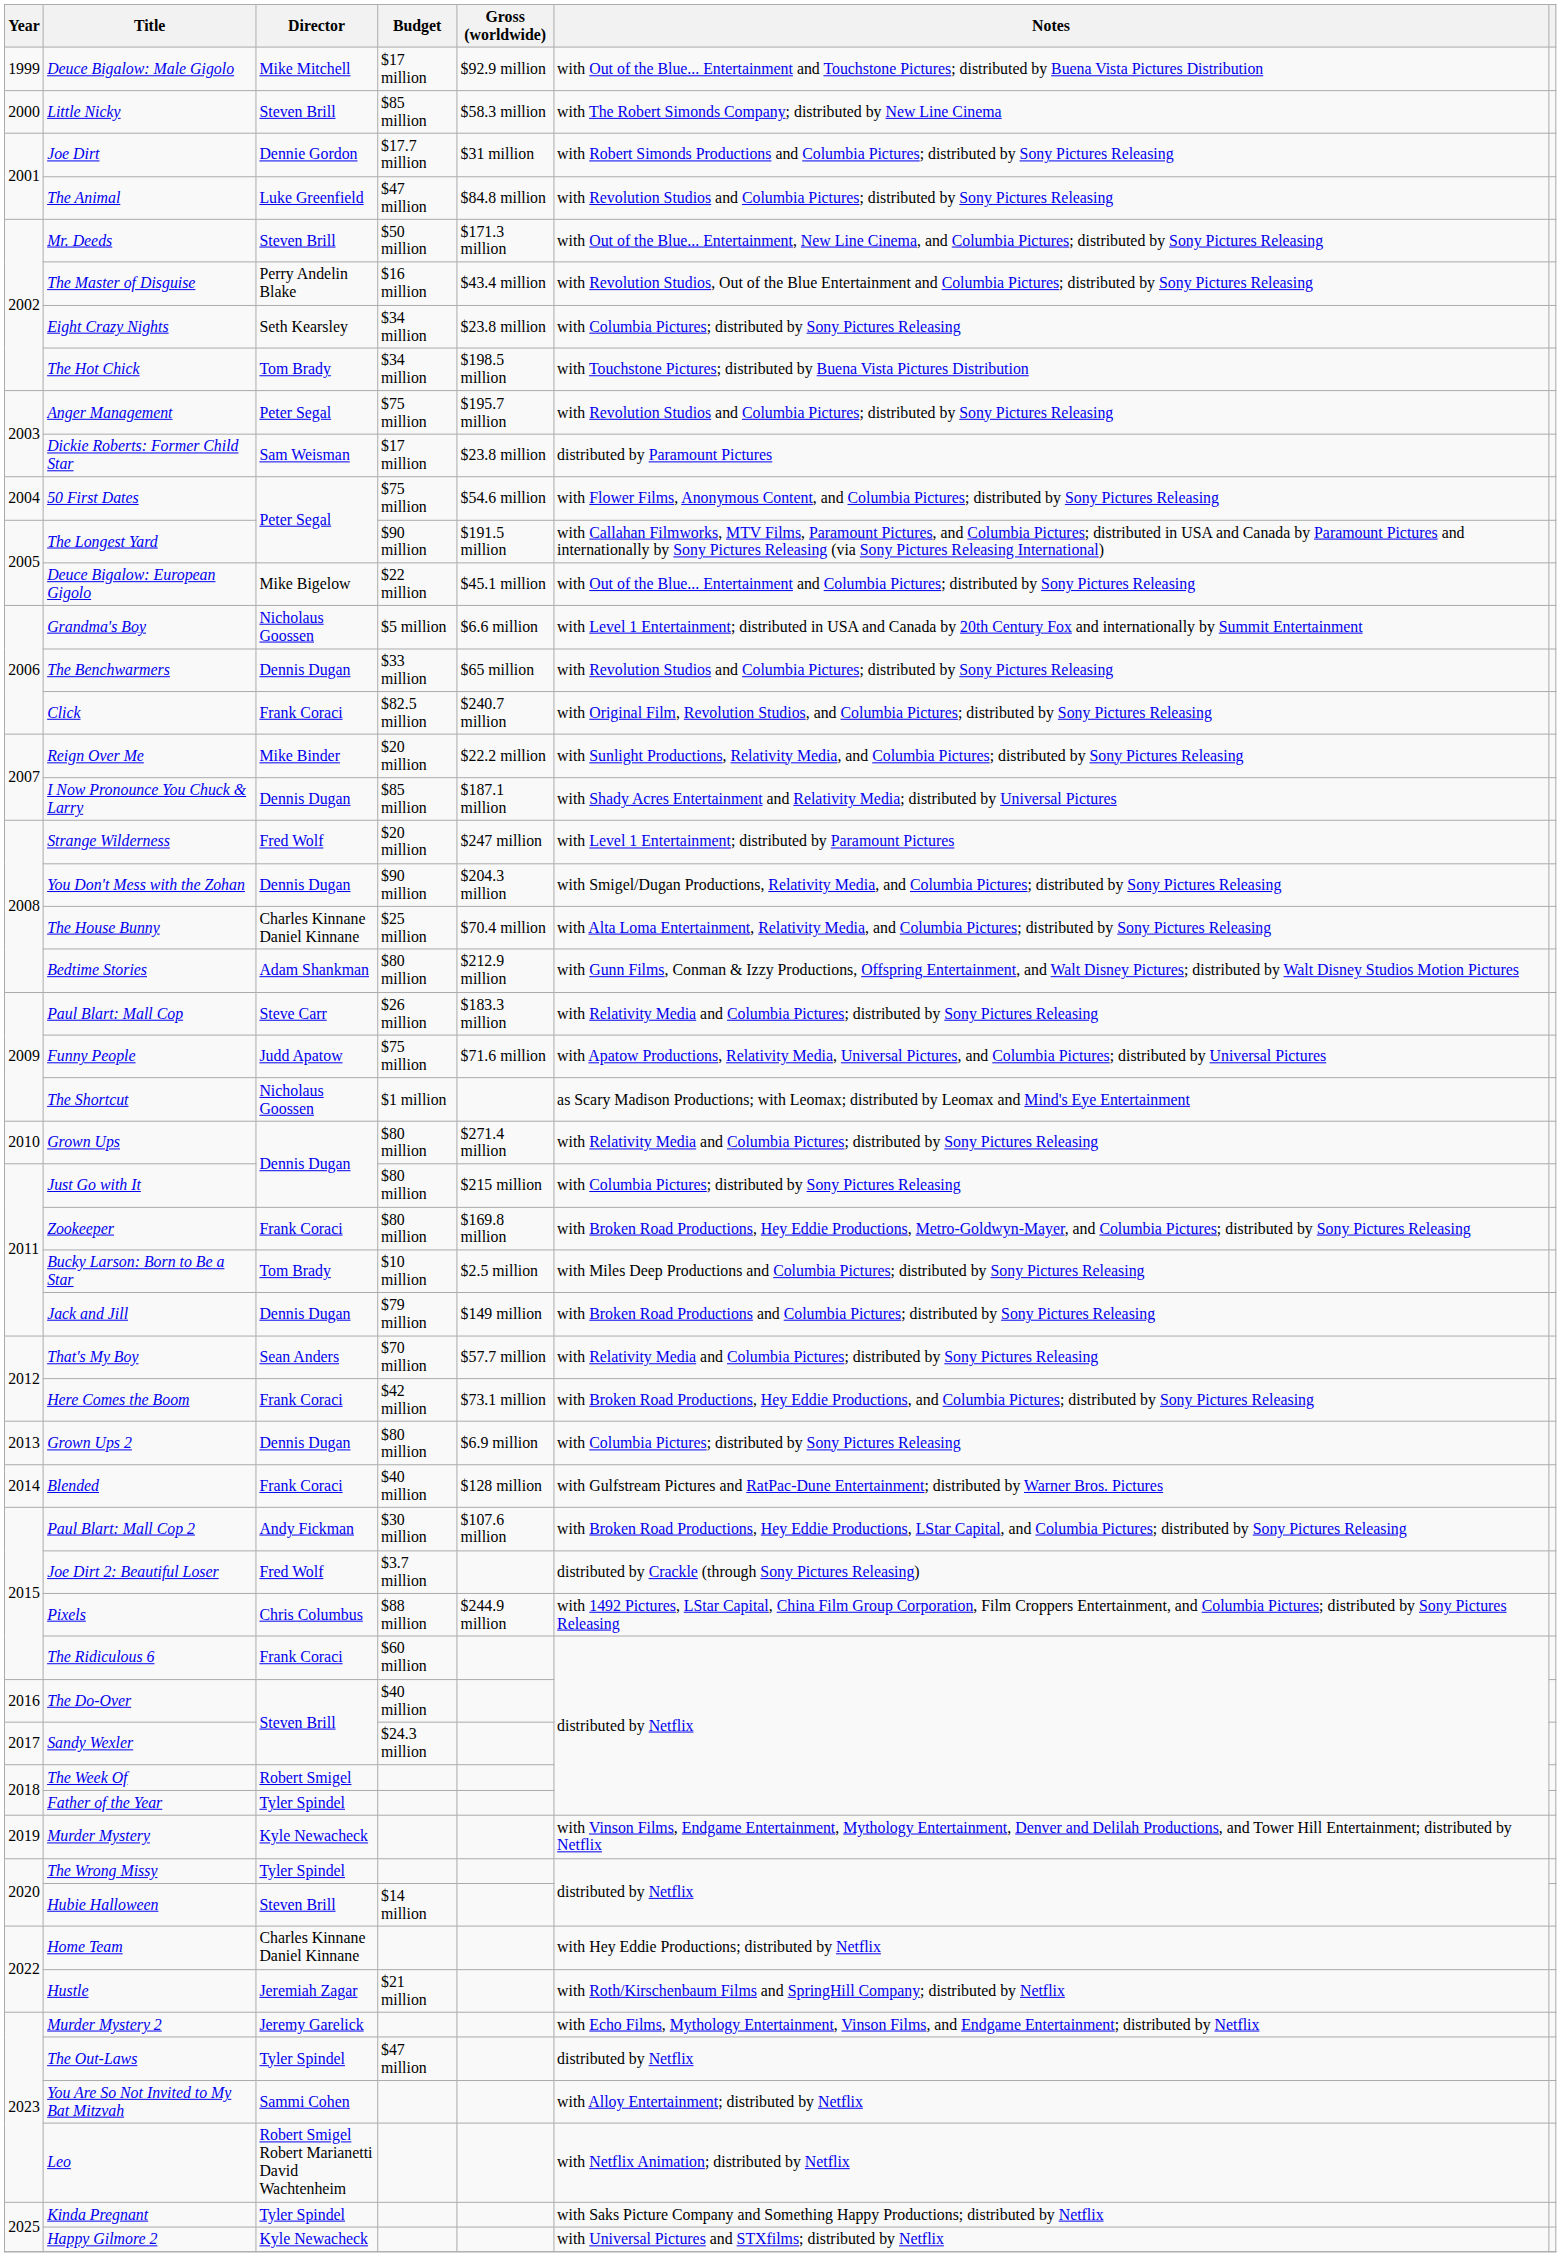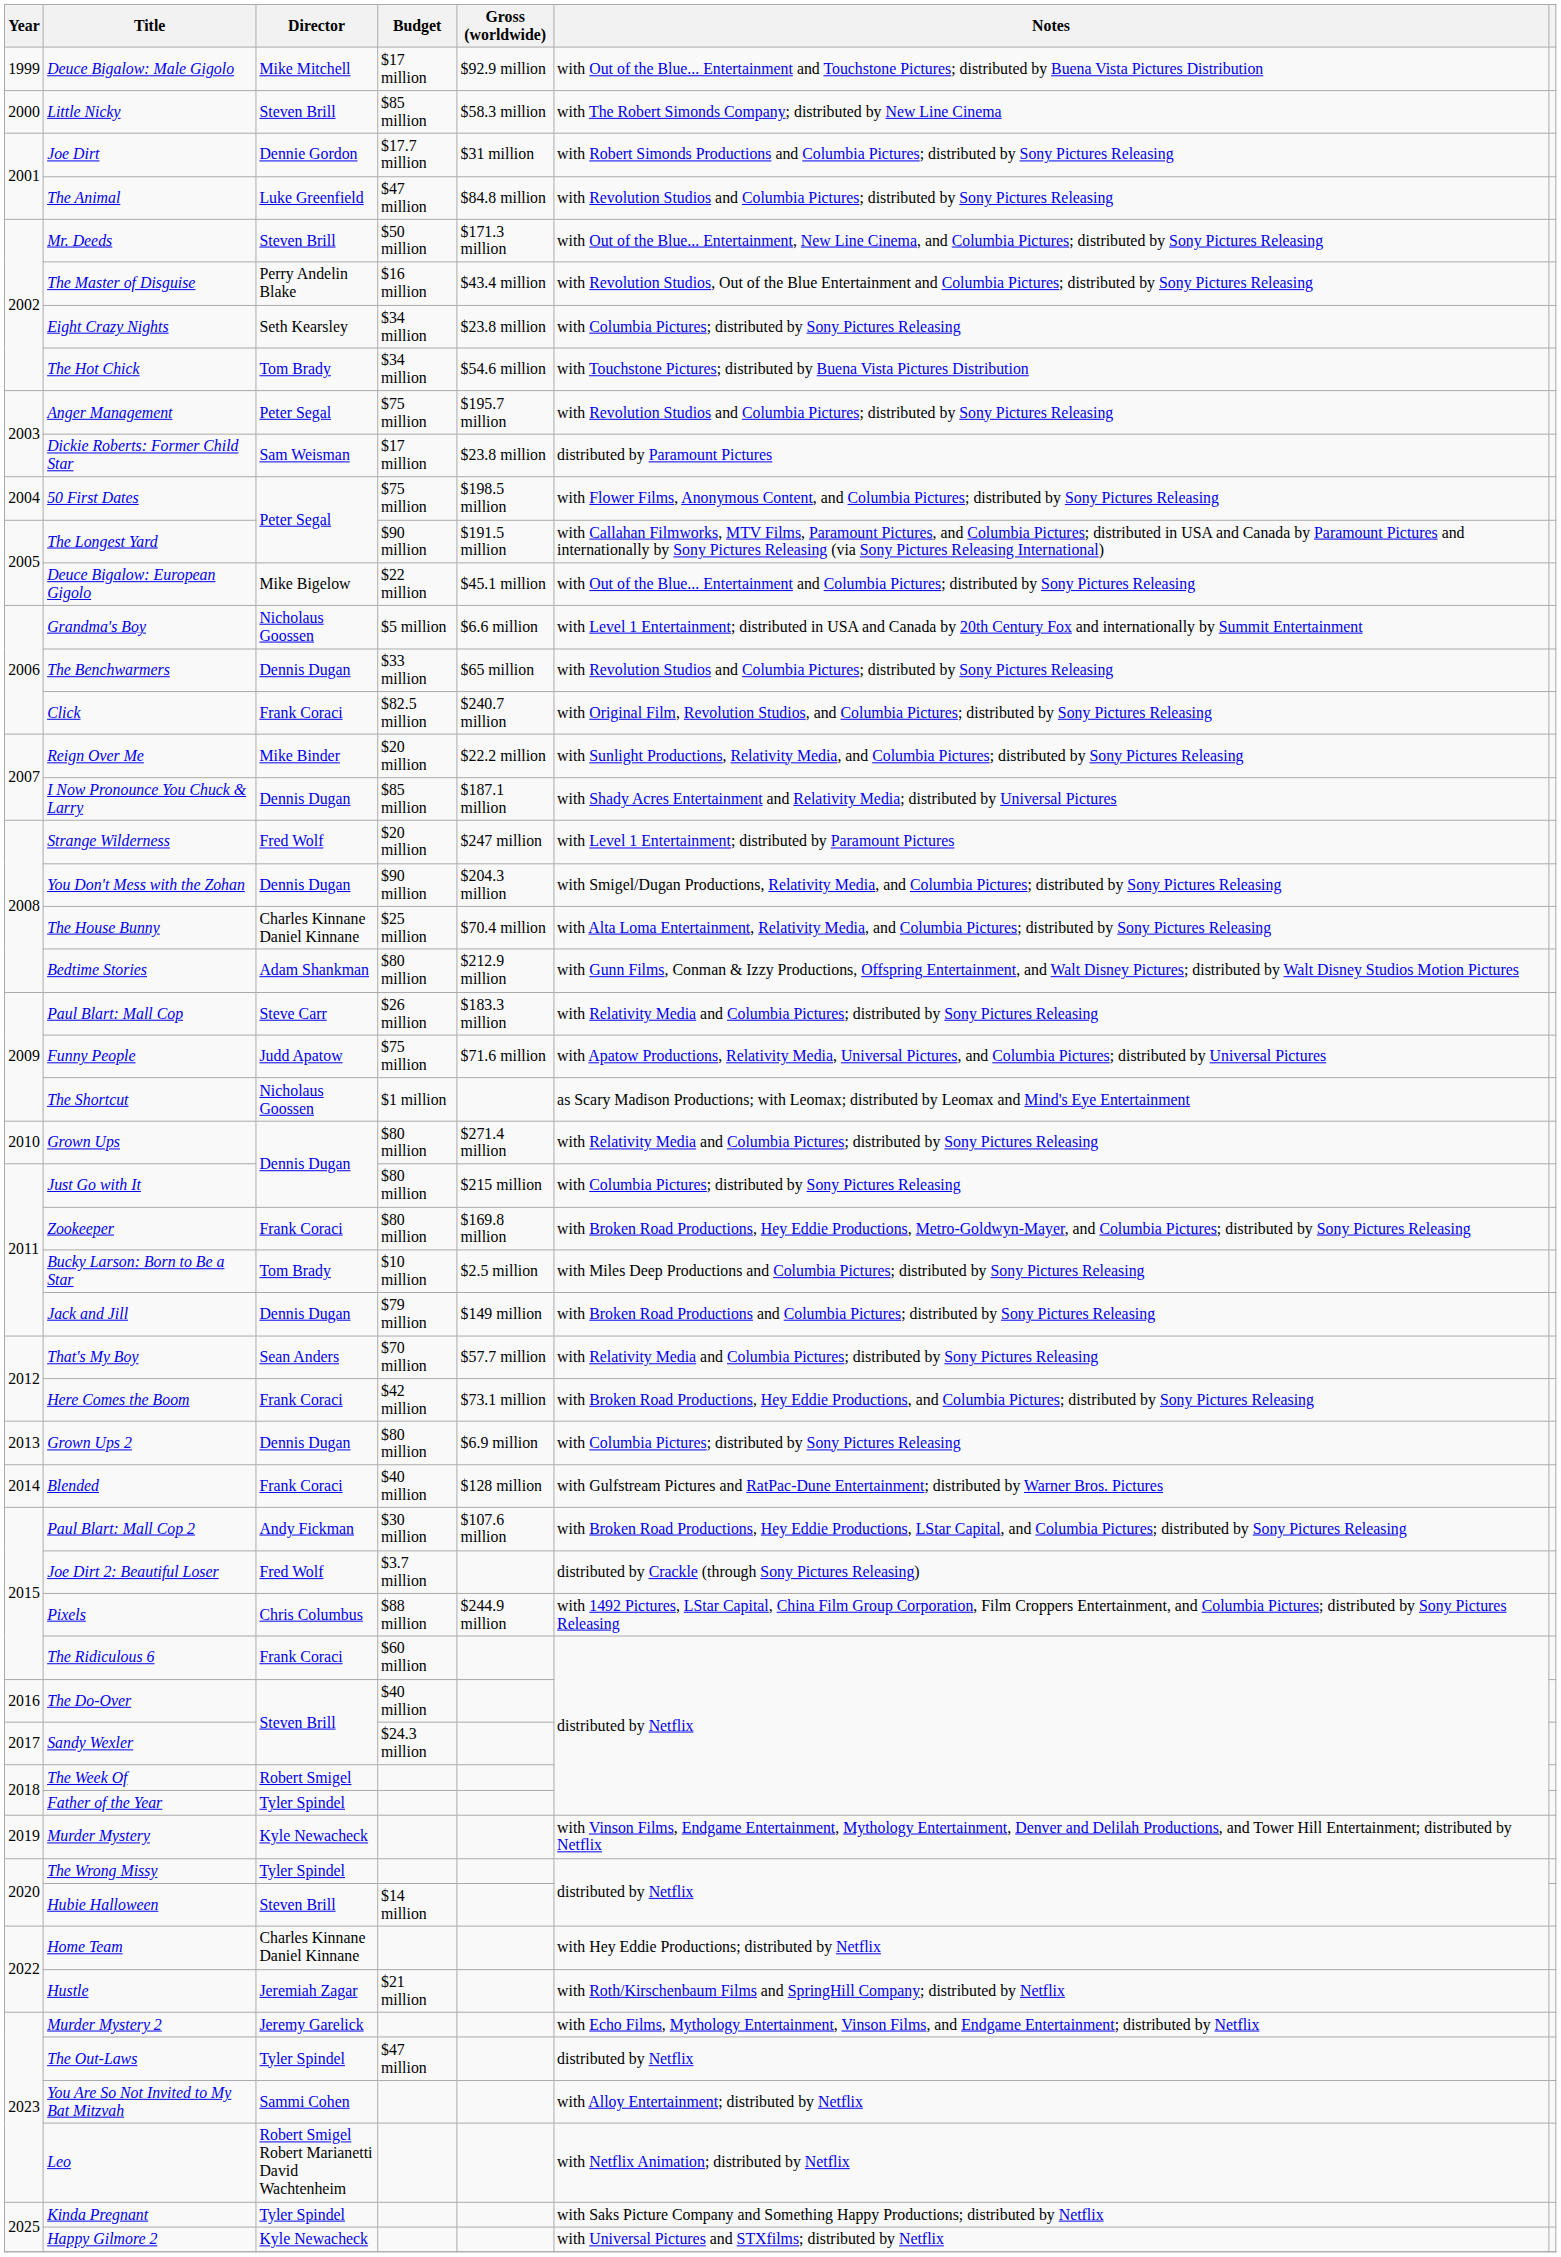The Hot Chick | Gross (worldwide): $198.5 million -> $54.6 million
50 First Dates | Gross (worldwide): $54.6 million -> $198.5 million
